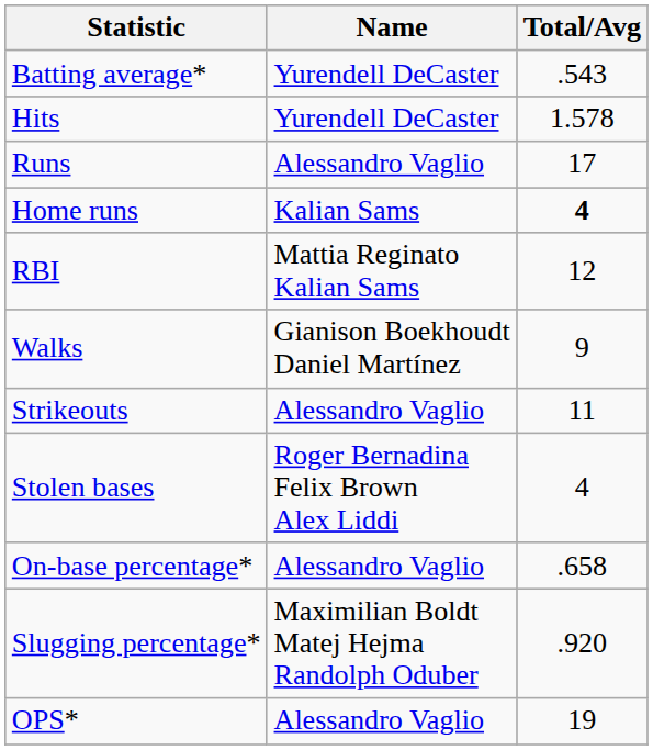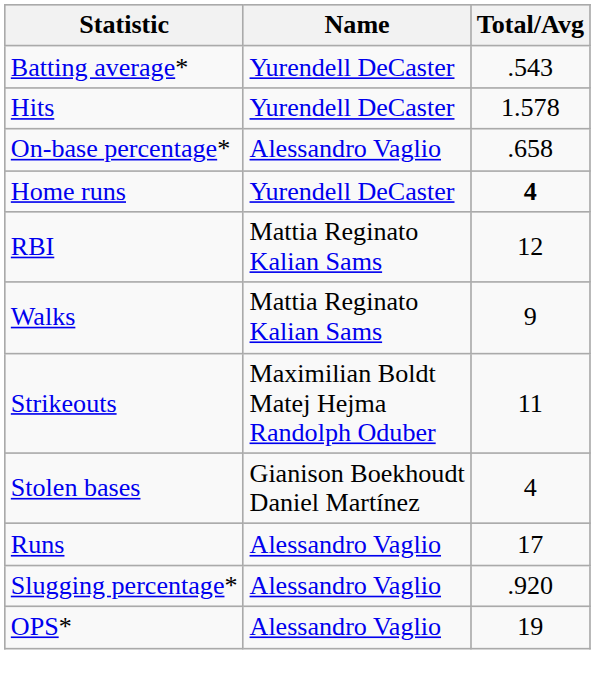rows swapped: Runs <-> On-base percentage*
Home runs | Name: Kalian Sams -> Yurendell DeCaster
Walks | Name: Gianison Boekhoudt Daniel Martínez -> Mattia Reginato Kalian Sams
Strikeouts | Name: Alessandro Vaglio -> Maximilian Boldt Matej Hejma Randolph Oduber
Stolen bases | Name: Roger Bernadina Felix Brown Alex Liddi -> Gianison Boekhoudt Daniel Martínez
Slugging percentage* | Name: Maximilian Boldt Matej Hejma Randolph Oduber -> Alessandro Vaglio
